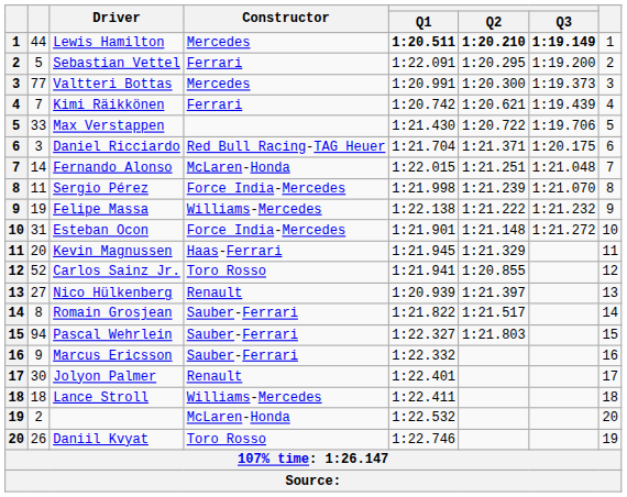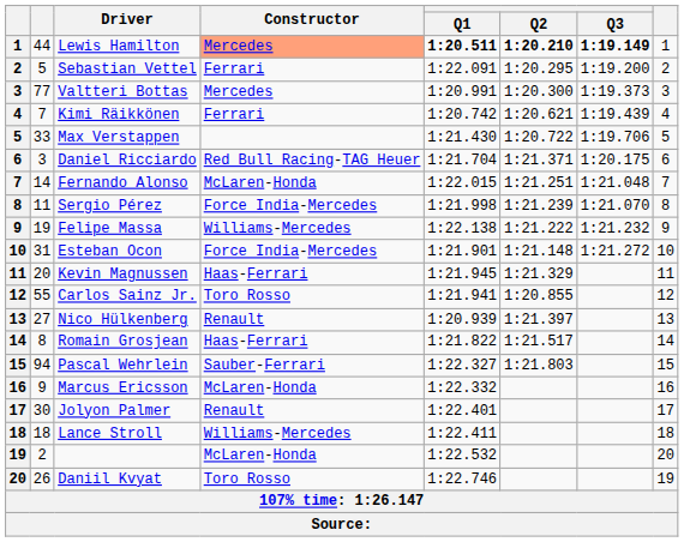Lewis Hamilton | Constructor: no background -> lightsalmon background
Carlos Sainz Jr. | column 2: 52 -> 55
Romain Grosjean | Constructor: Sauber-Ferrari -> Haas-Ferrari
Marcus Ericsson | Constructor: Sauber-Ferrari -> McLaren-Honda
